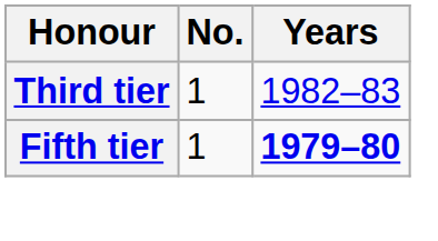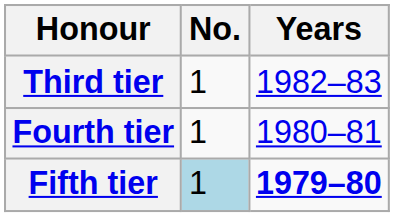+ row: Fourth tier | 1 | 1980–81
Fifth tier | No.: no background -> lightblue background
